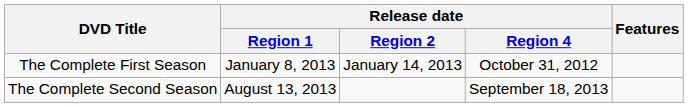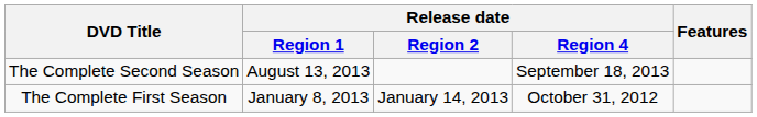rows swapped: The Complete First Season <-> The Complete Second Season
